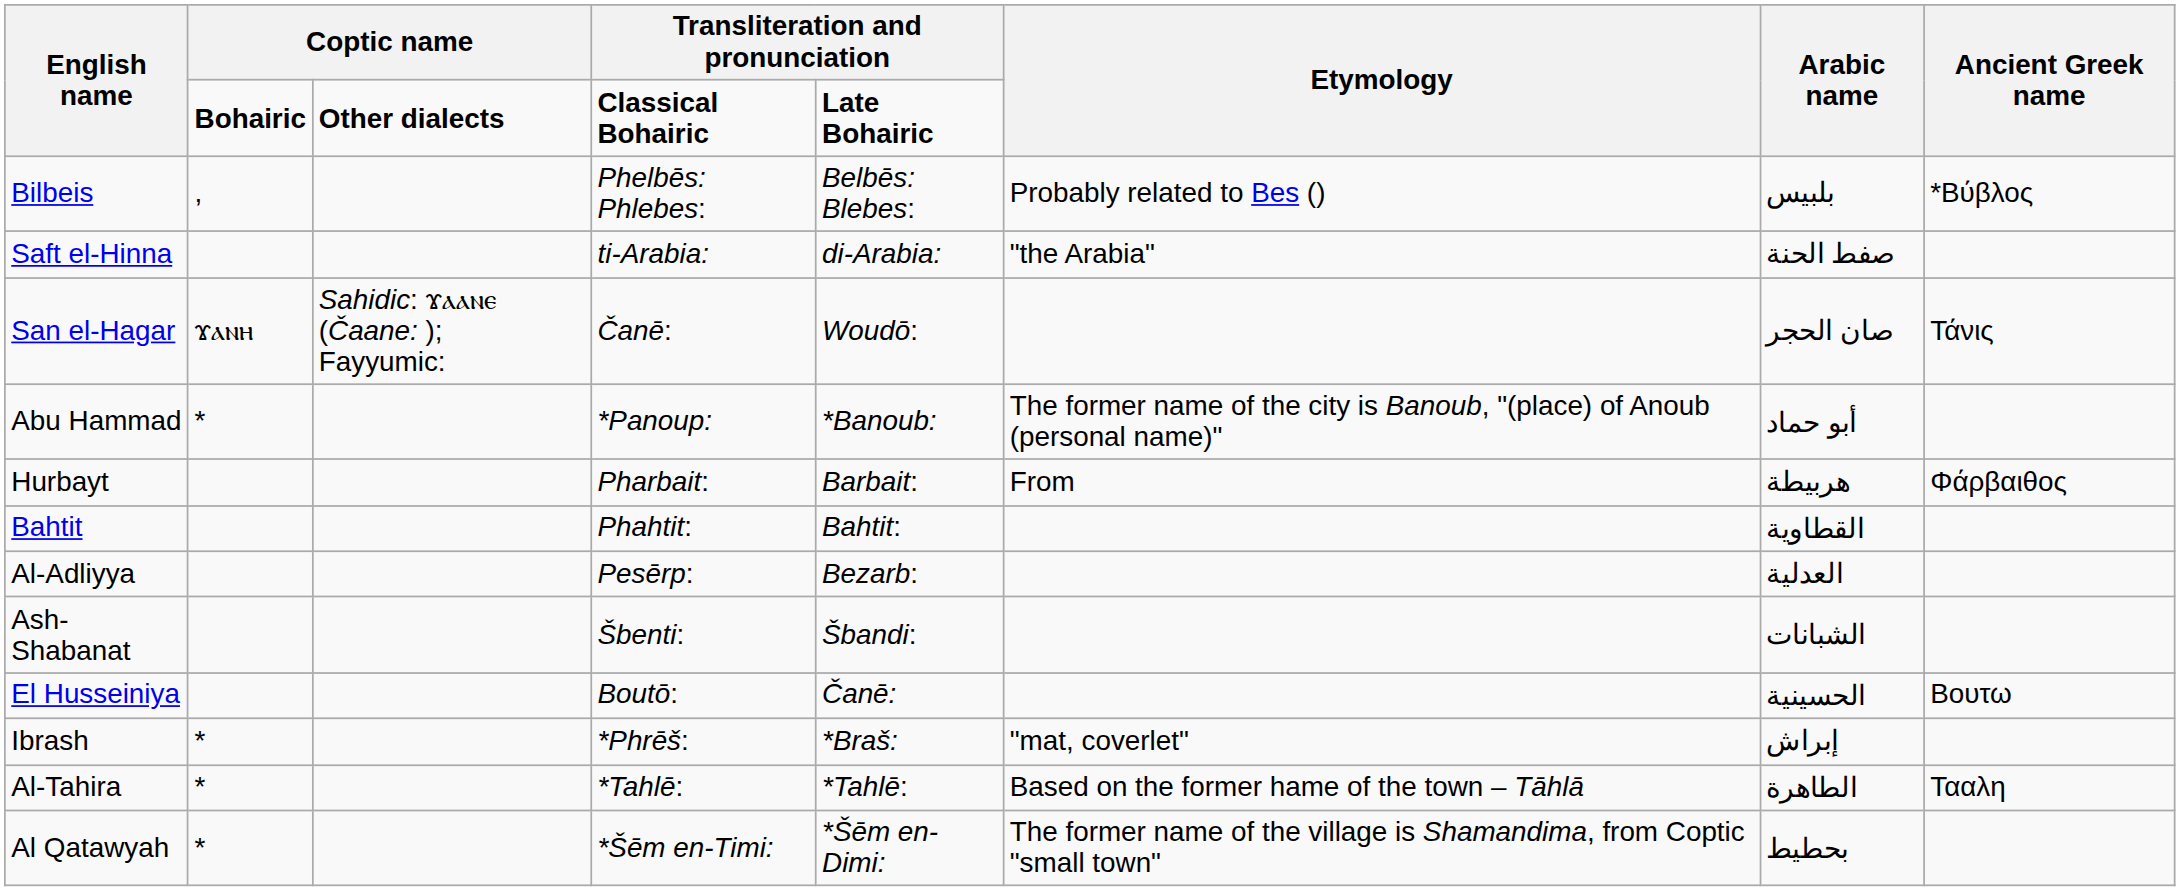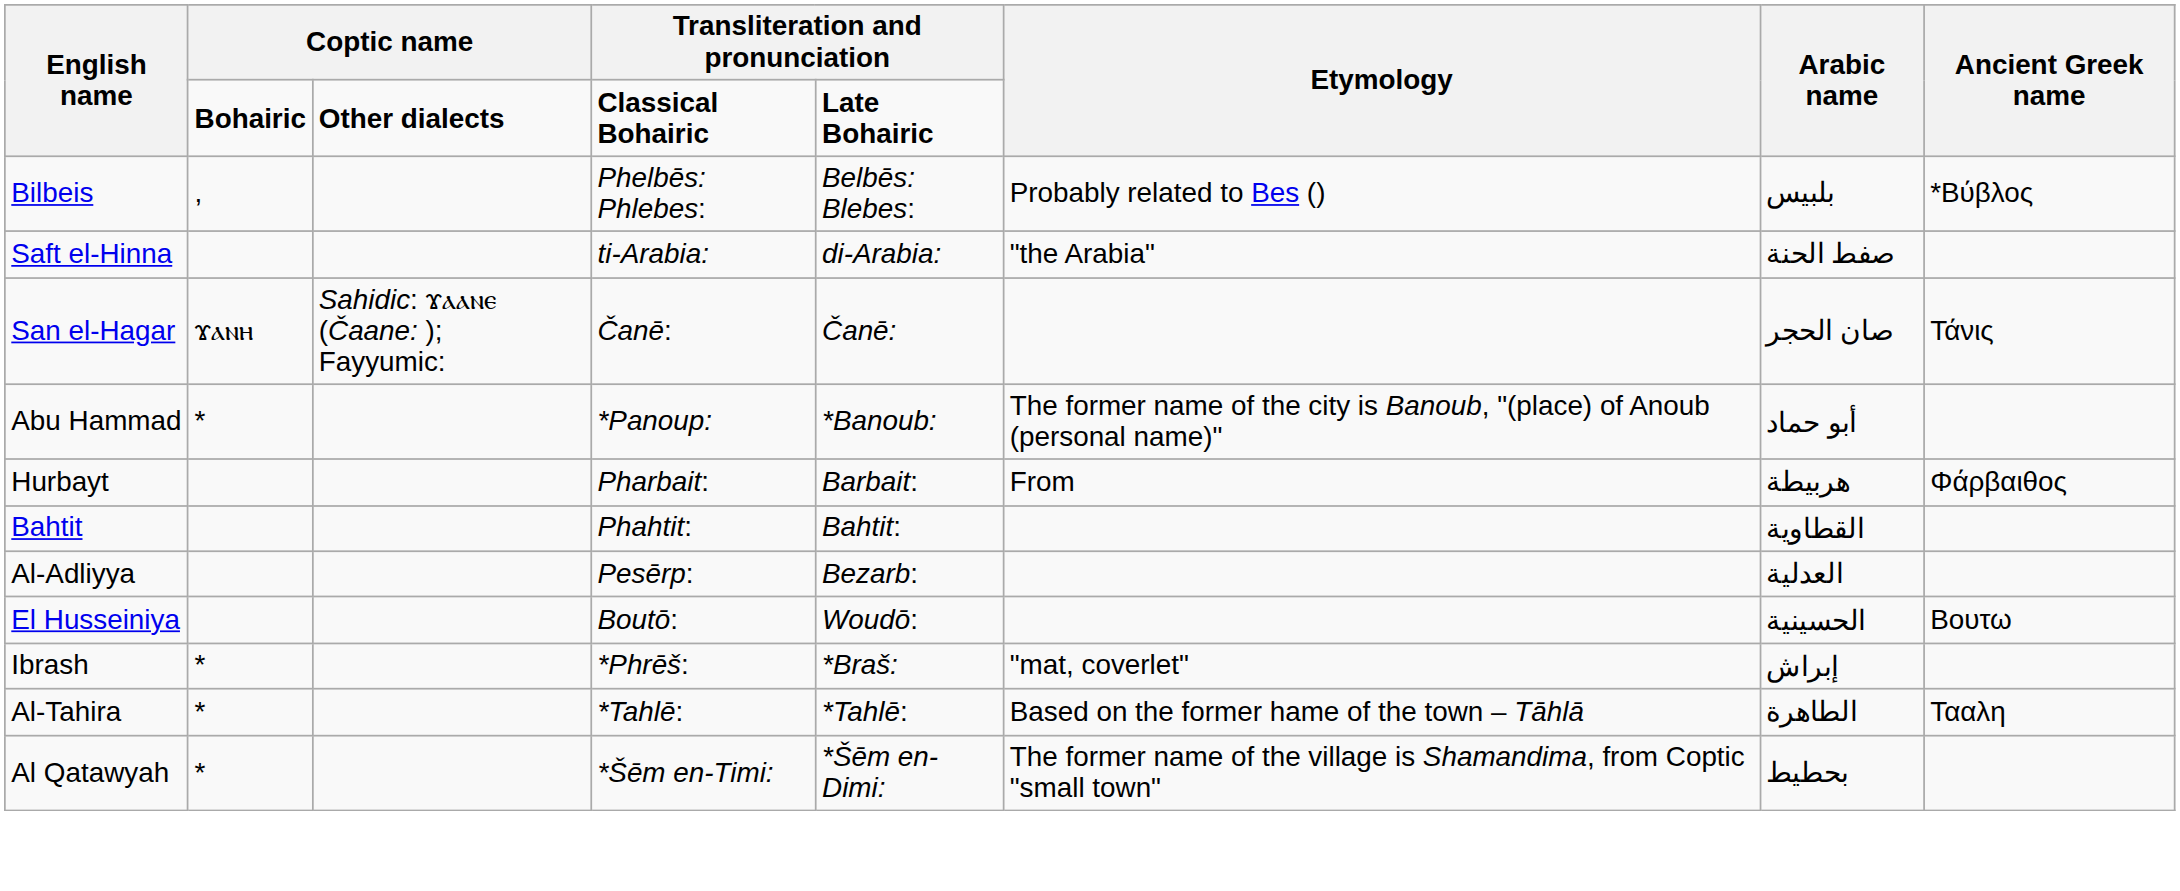San el-Hagar | column 5: Woudō: -> Čanē:
- row: Ash-Shabanat | Šbenti: | Šbandi: | الشبانات
El Husseiniya | column 5: Čanē: -> Woudō:
